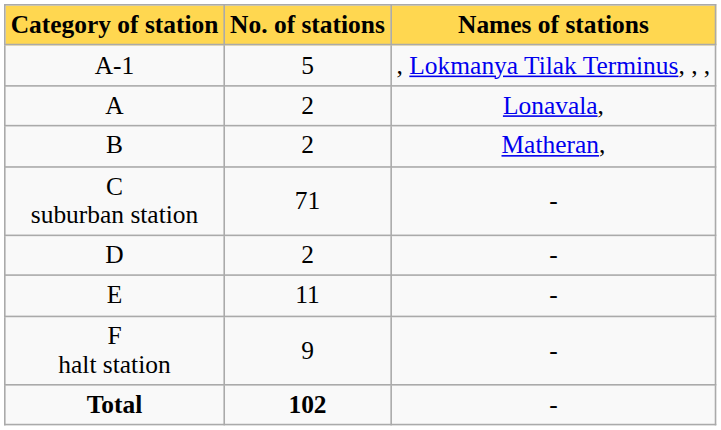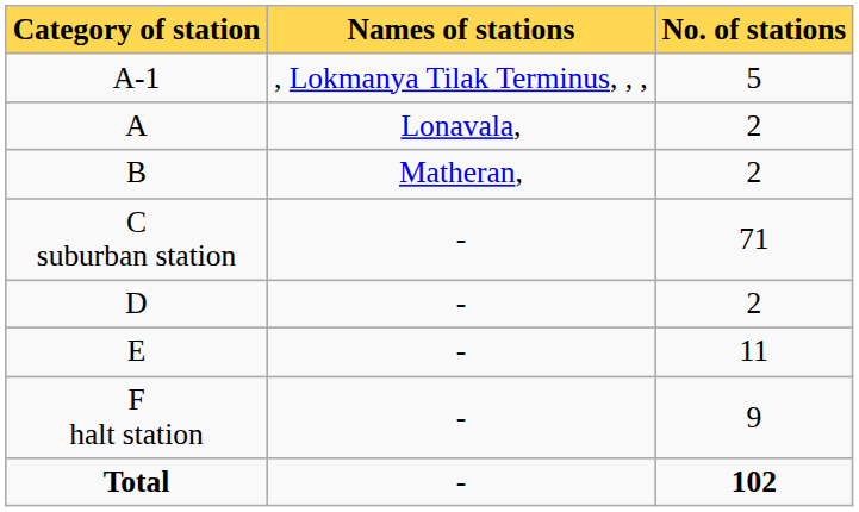columns swapped: No. of stations <-> Names of stations
